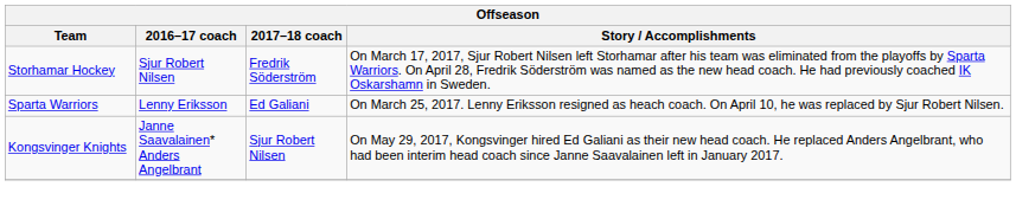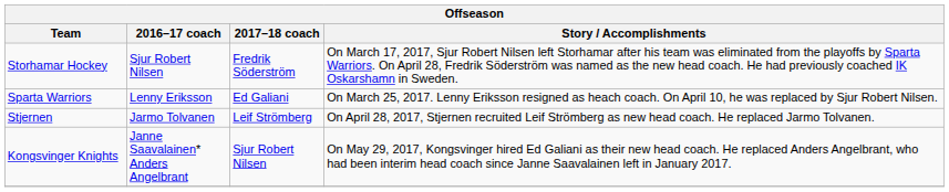+ row: Stjernen | Jarmo Tolvanen | Leif Strömberg | On April 28, 2017, Stjernen recruited Leif Strömberg as new head coach. He replaced Jarmo Tolvanen.
